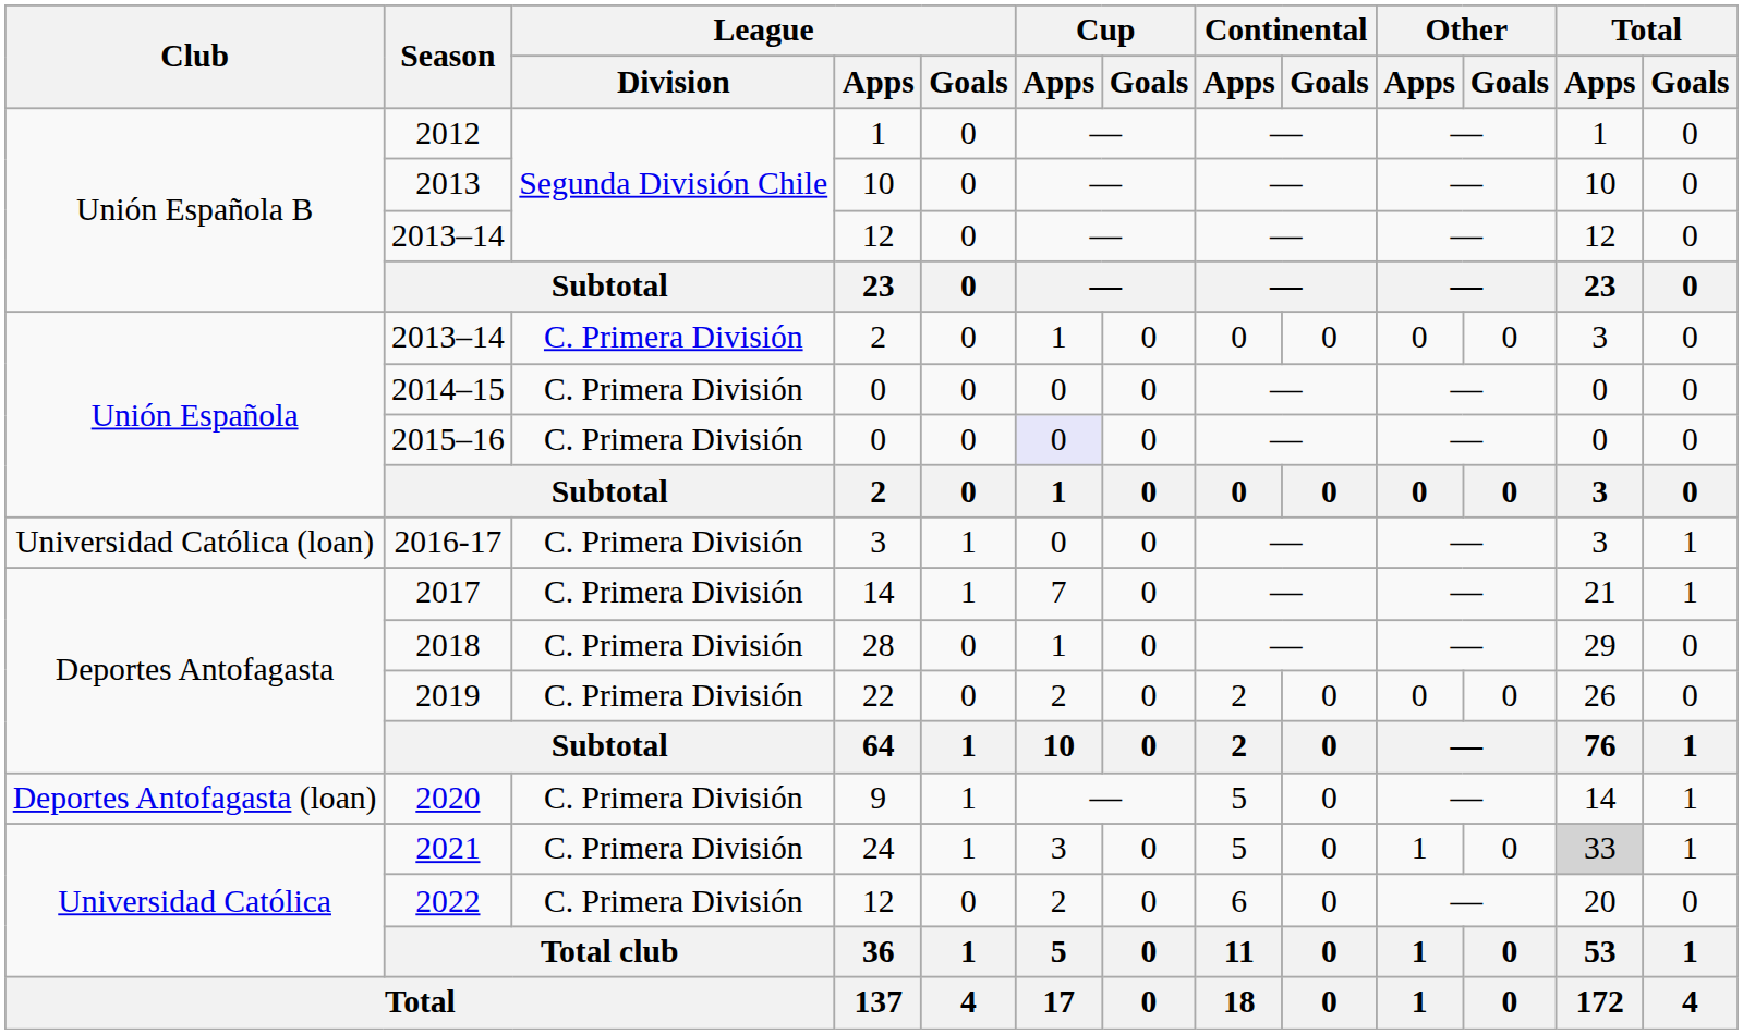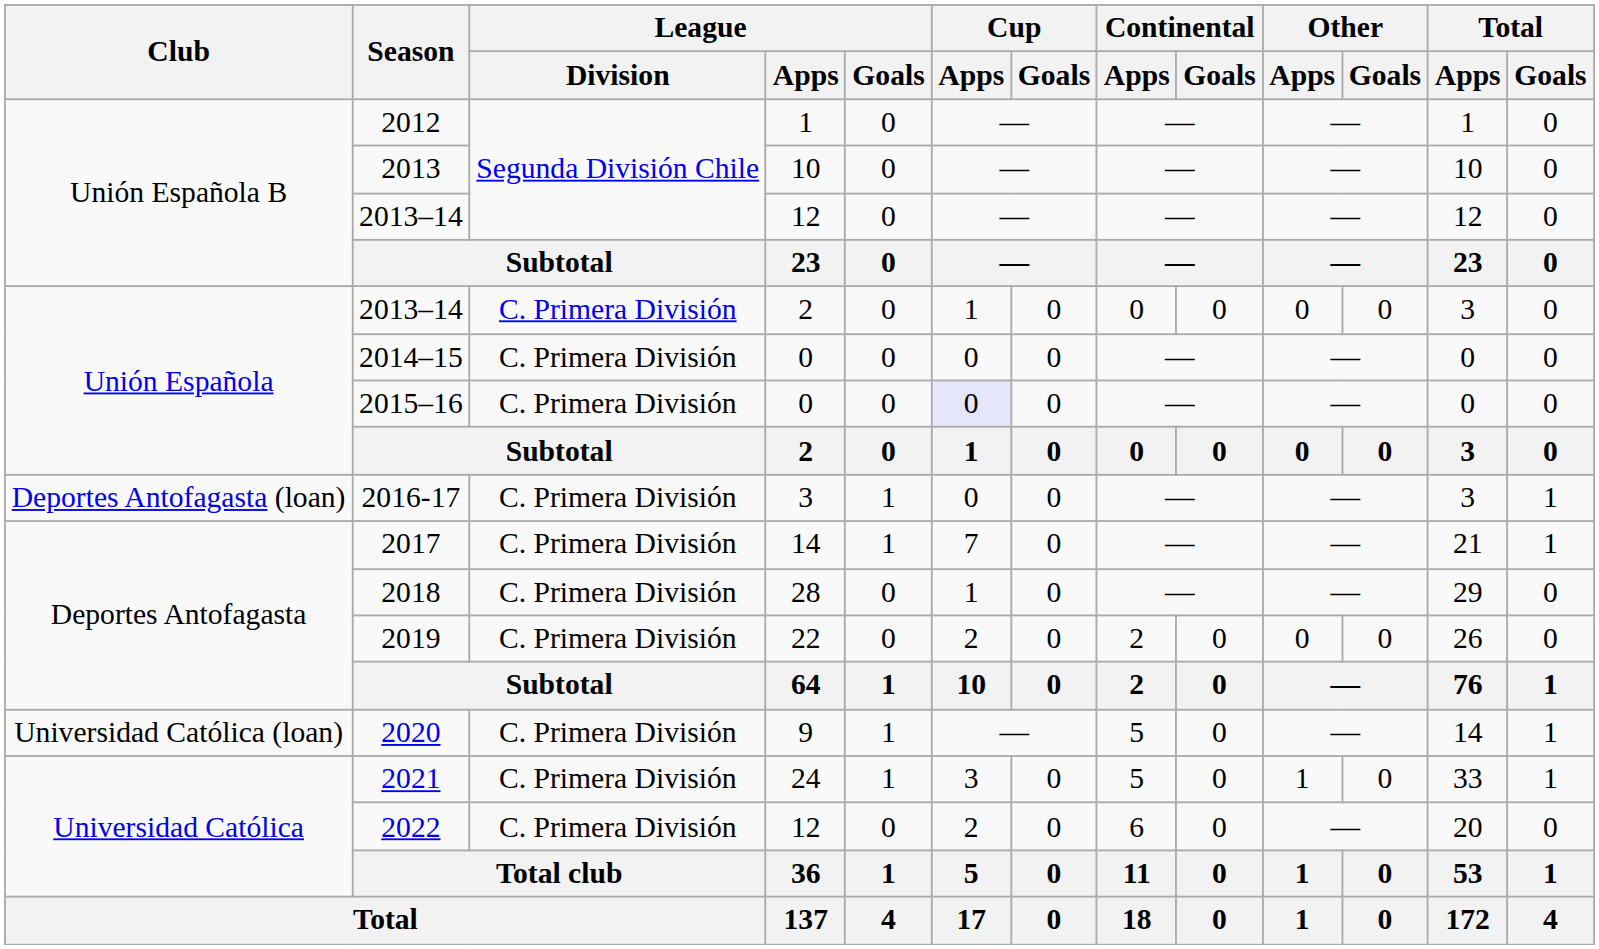2016-17 | Club: Universidad Católica (loan) -> Deportes Antofagasta (loan)
2020 | Club: Deportes Antofagasta (loan) -> Universidad Católica (loan)
2021 | Total / Apps: lightgrey background -> no background
